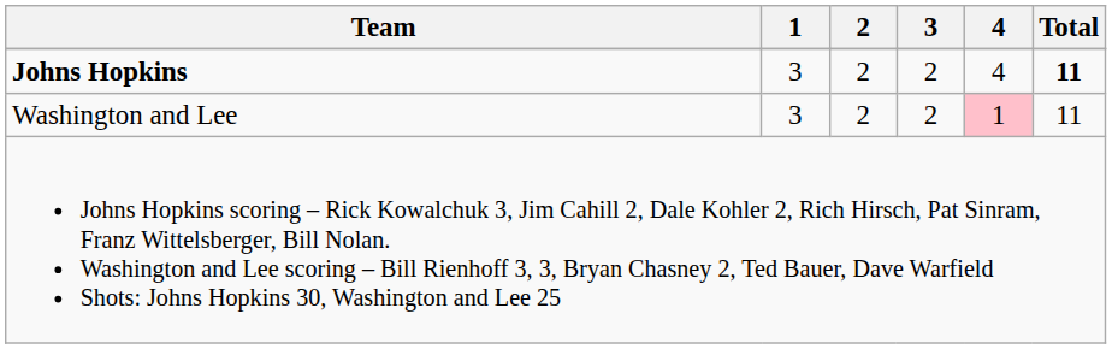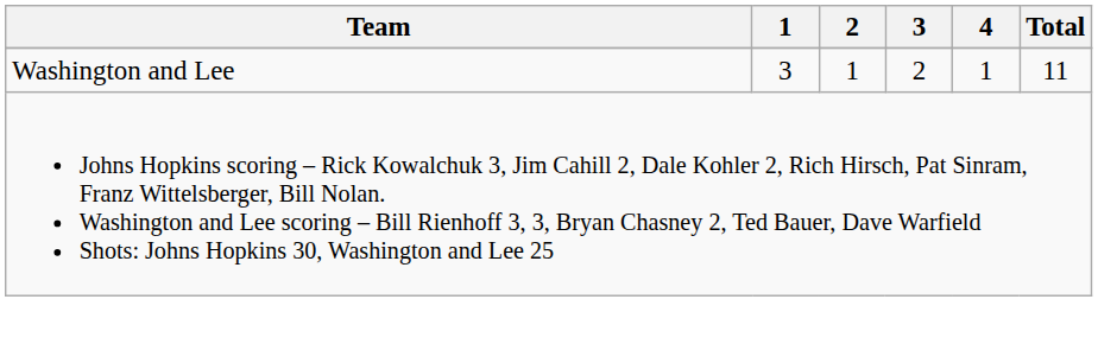- row: Johns Hopkins | 3 | 2 | 2 | 4 | 11
Washington and Lee | 2: 2 -> 1
Washington and Lee | 4: pink background -> no background
